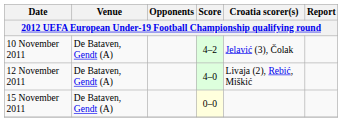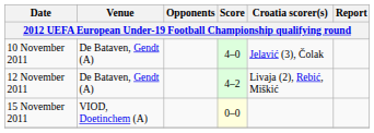10 November 2011 | Score: 4–2 -> 4–0
12 November 2011 | Score: 4–0 -> 4–2
15 November 2011 | Venue: De Bataven, Gendt (A) -> VIOD, Doetinchem (A)
